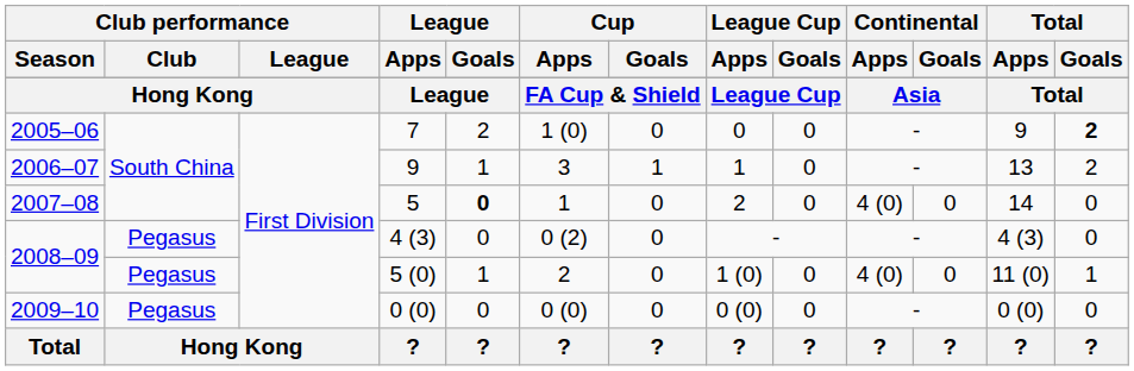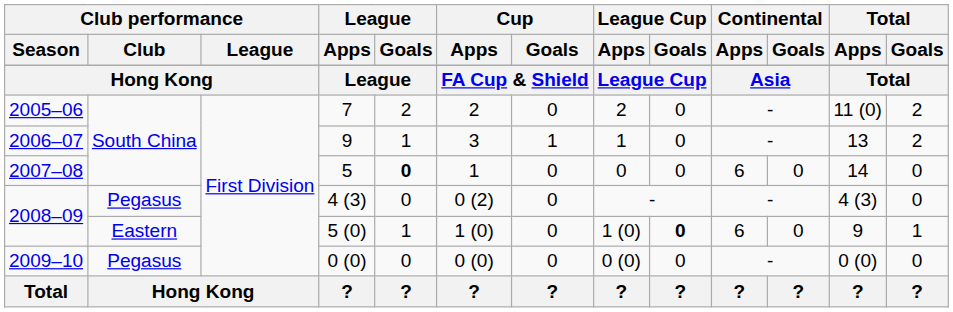7 | Cup / Apps: 1 (0) -> 2
7 | League Cup / Apps: 0 -> 2
7 | Total / Apps: 9 -> 11 (0)
7 | Total / Goals: bold -> normal
5 | League Cup / Apps: 2 -> 0
5 | Continental / Apps: 4 (0) -> 6
5 (0) | Club performance / Club: Pegasus -> Eastern
5 (0) | Cup / Apps: 2 -> 1 (0)
5 (0) | League Cup / Goals: normal -> bold
5 (0) | Continental / Apps: 4 (0) -> 6
5 (0) | Total / Apps: 11 (0) -> 9
